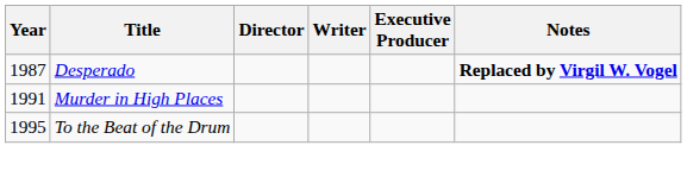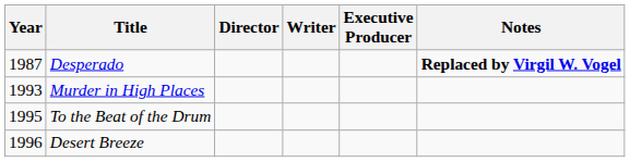Murder in High Places | Year: 1991 -> 1993
+ row: 1996 | Desert Breeze
